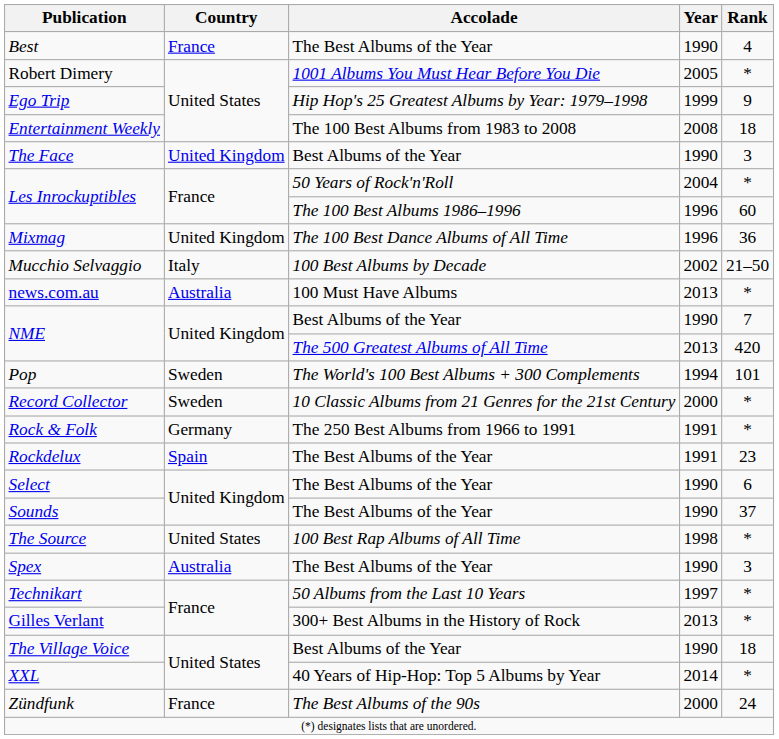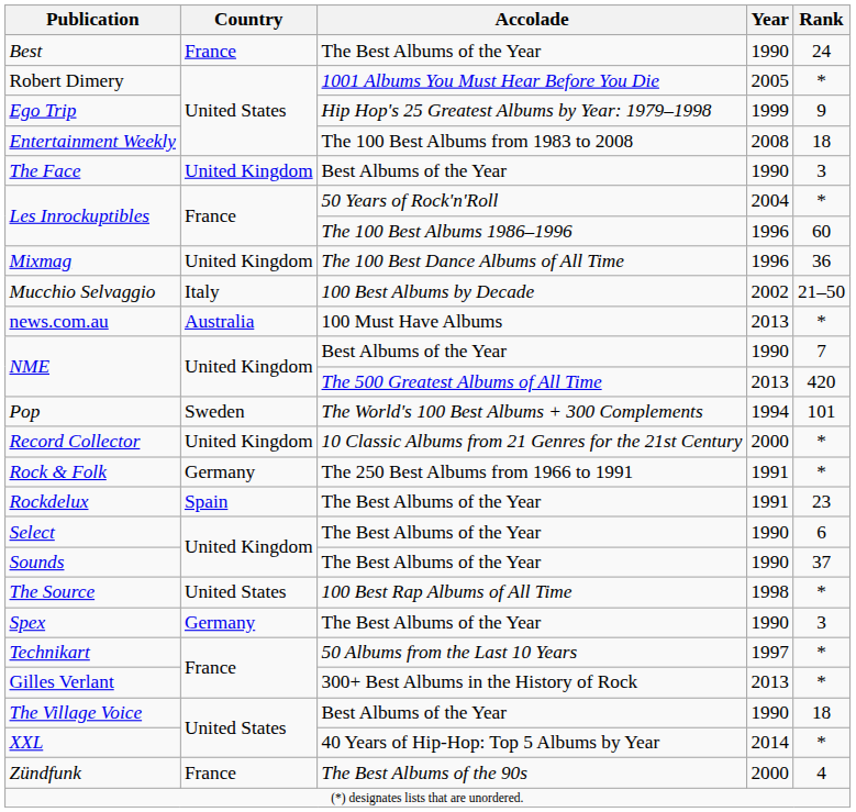Best | Rank: 4 -> 24
Record Collector | Country: Sweden -> United Kingdom
Spex | Country: Australia -> Germany
Zündfunk | Rank: 24 -> 4
